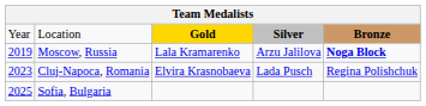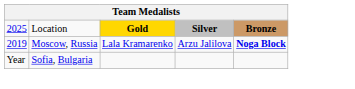Location | column 1: Year -> 2025
- row: 2023 | Cluj-Napoca, Romania | Elvira Krasnobaeva | Lada Pusch | Regina Polishchuk
Sofia, Bulgaria | column 1: 2025 -> Year
